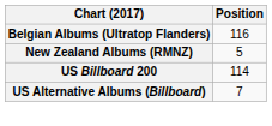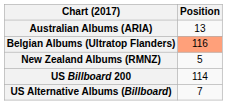+ row: Australian Albums (ARIA) | 13
Belgian Albums (Ultratop Flanders) | Position: no background -> lightsalmon background
